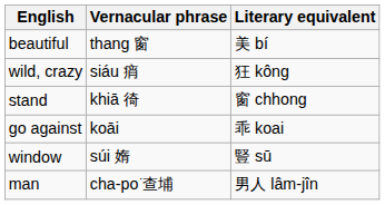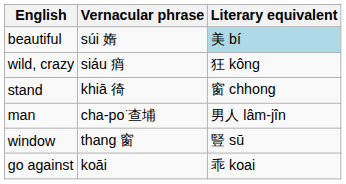beautiful | Vernacular phrase: thang 窗 -> súi 媠
beautiful | Literary equivalent: no background -> lightblue background
rows swapped: go against <-> man
window | Vernacular phrase: súi 媠 -> thang 窗
